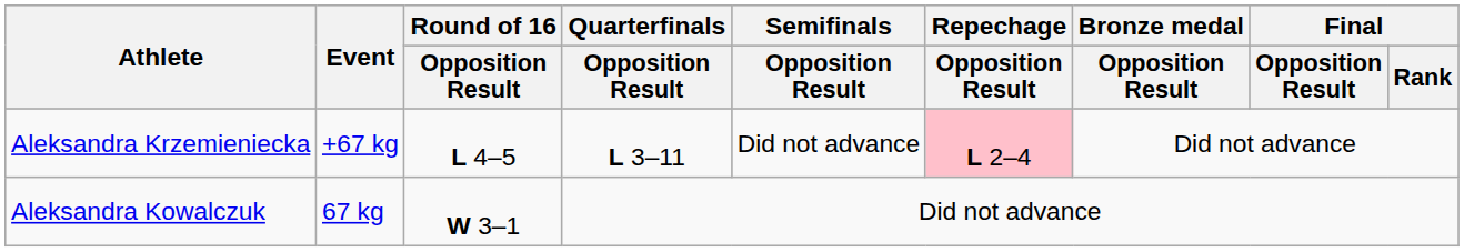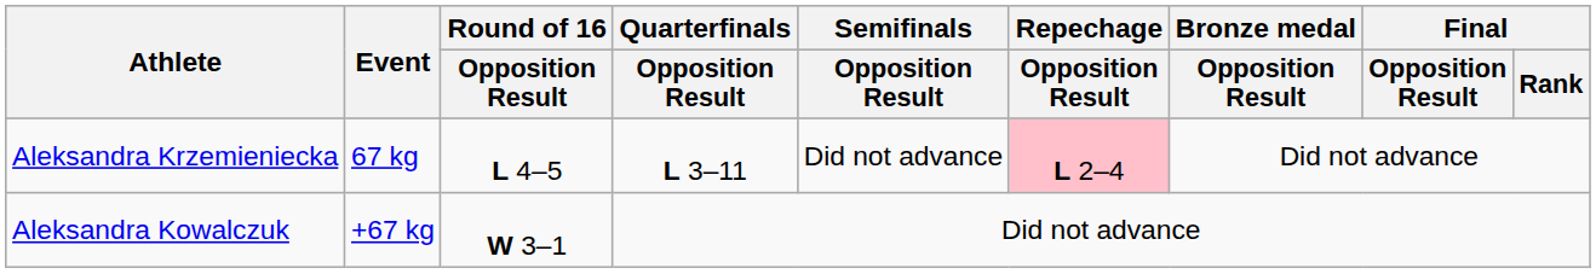Aleksandra Krzemieniecka | Event: +67 kg -> 67 kg
Aleksandra Kowalczuk | Event: 67 kg -> +67 kg
